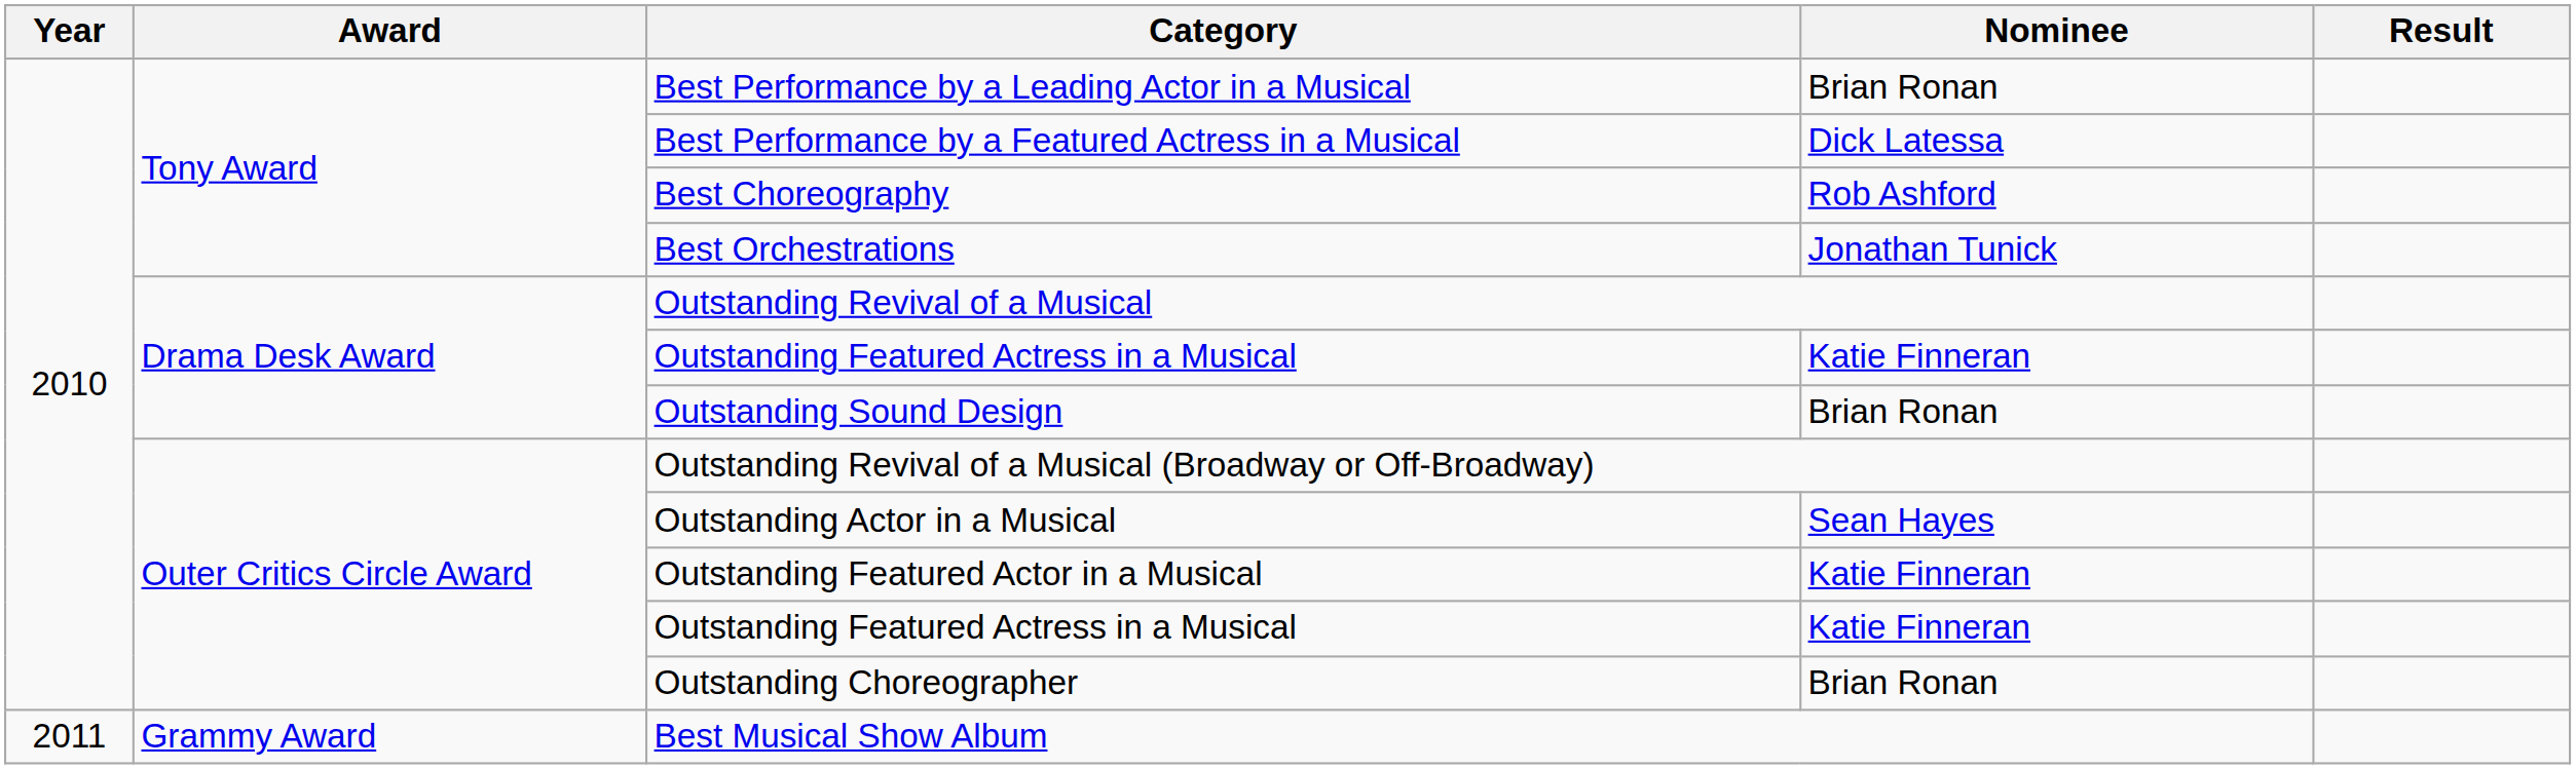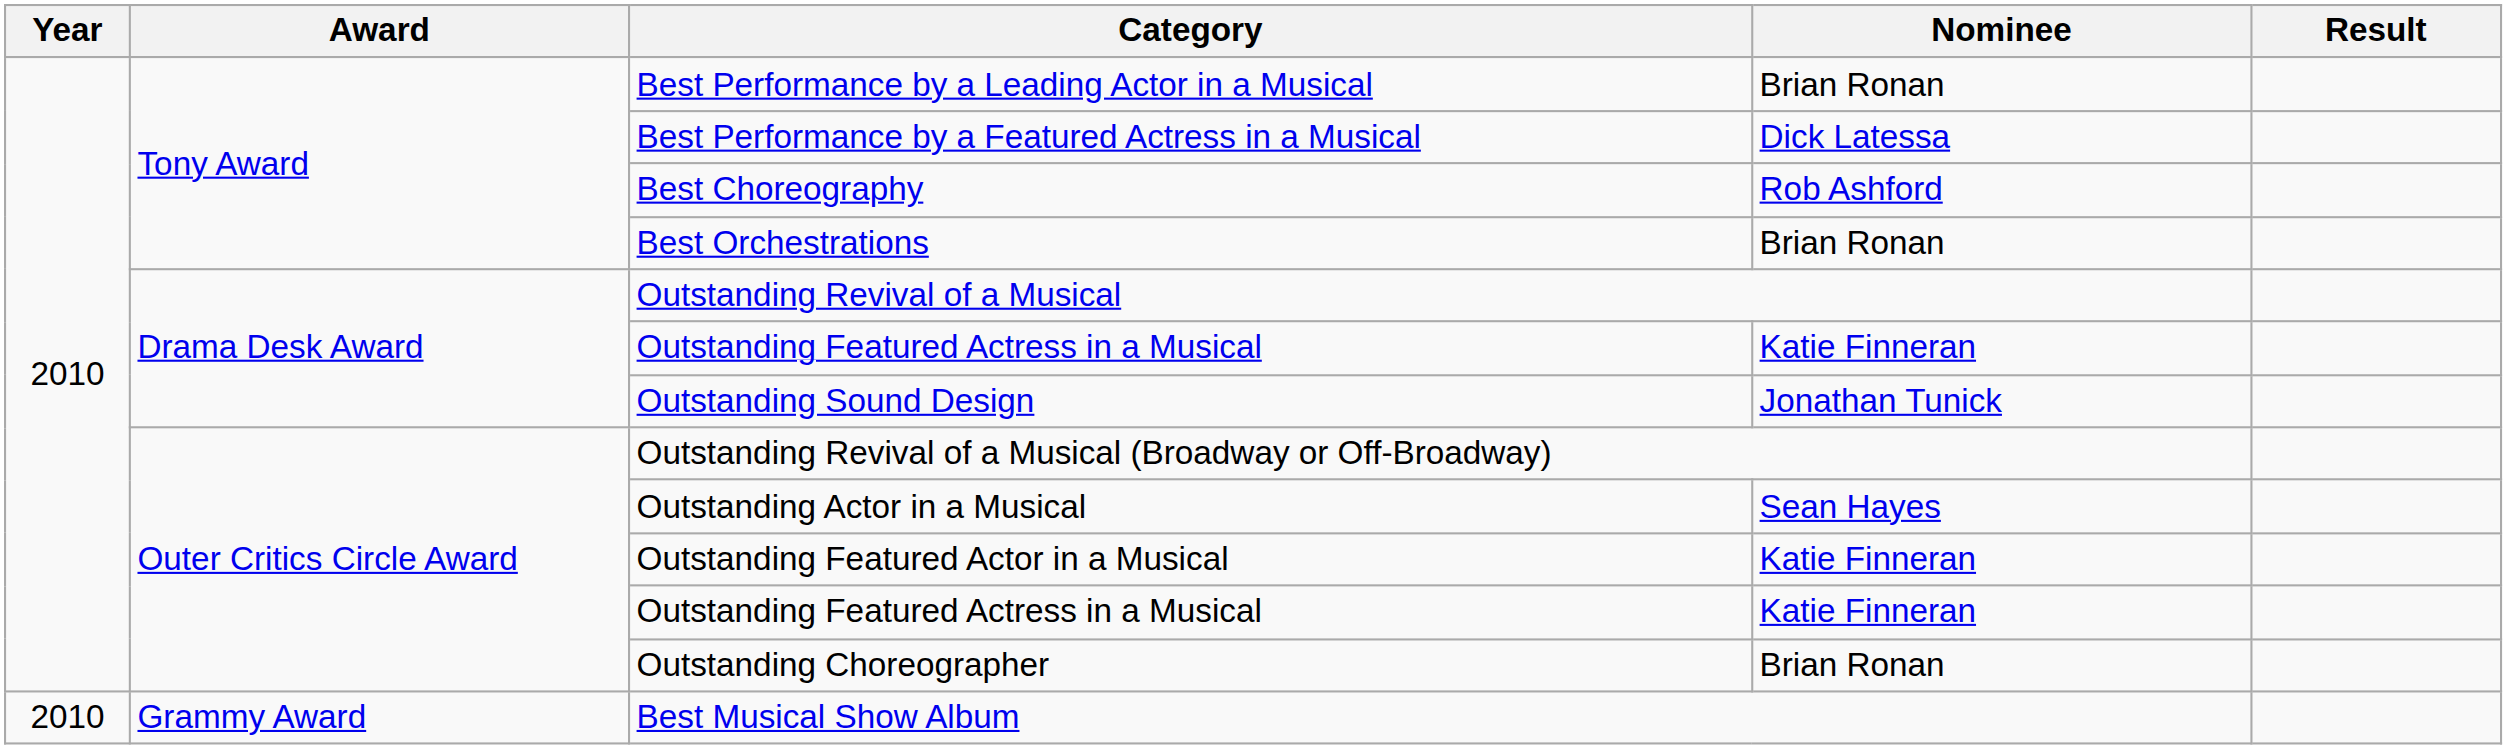Best Orchestrations | Nominee: Jonathan Tunick -> Brian Ronan
Outstanding Sound Design | Nominee: Brian Ronan -> Jonathan Tunick
Best Musical Show Album | Year: 2011 -> 2010
